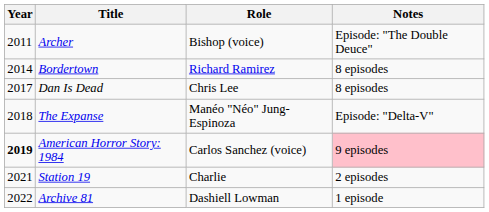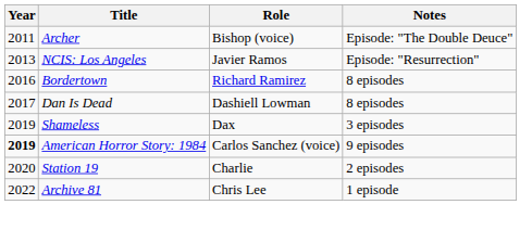+ row: 2013 | NCIS: Los Angeles | Javier Ramos | Episode: "Resurrection"
Bordertown | Year: 2014 -> 2016
Dan Is Dead | Role: Chris Lee -> Dashiell Lowman
- row: 2018 | The Expanse | Manéo "Néo" Jung-Espinoza | Episode: "Delta-V"
+ row: 2019 | Shameless | Dax | 3 episodes
American Horror Story: 1984 | Notes: pink background -> no background
Station 19 | Year: 2021 -> 2020
Archive 81 | Role: Dashiell Lowman -> Chris Lee
